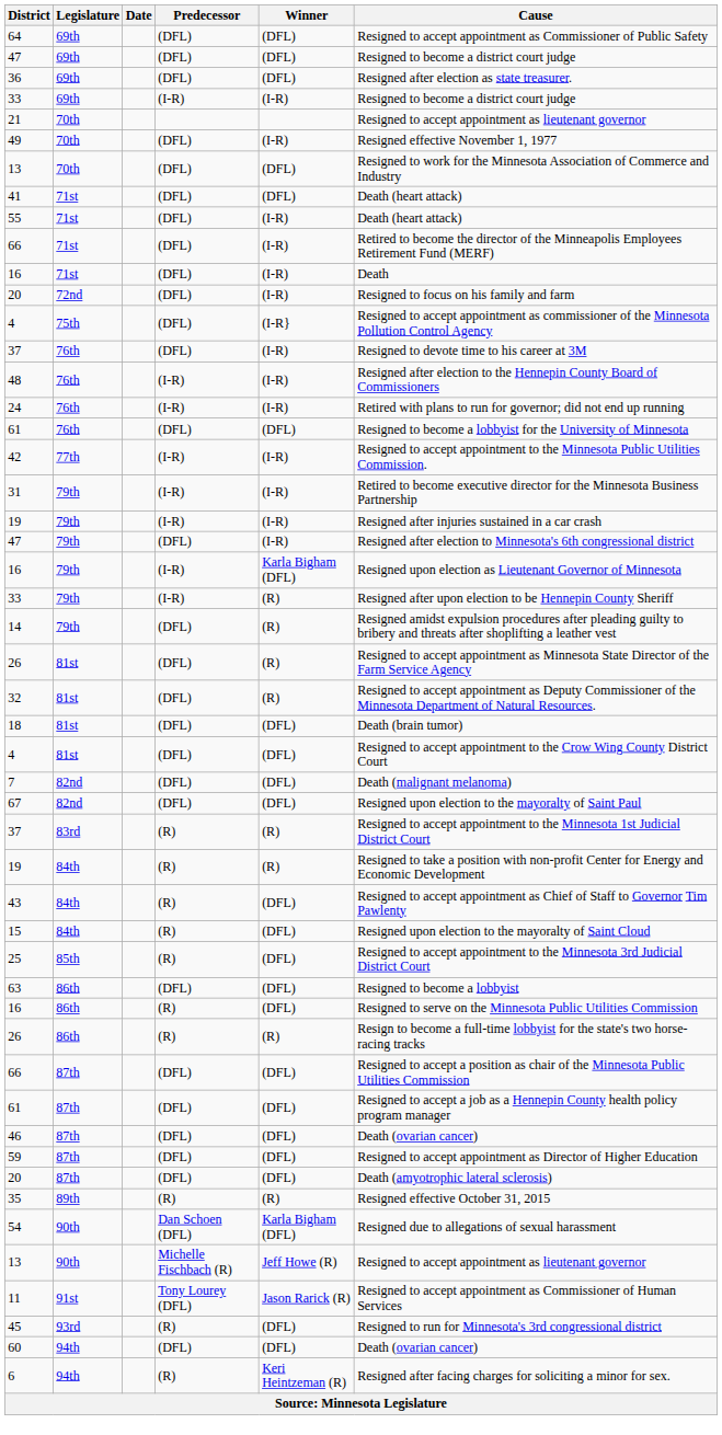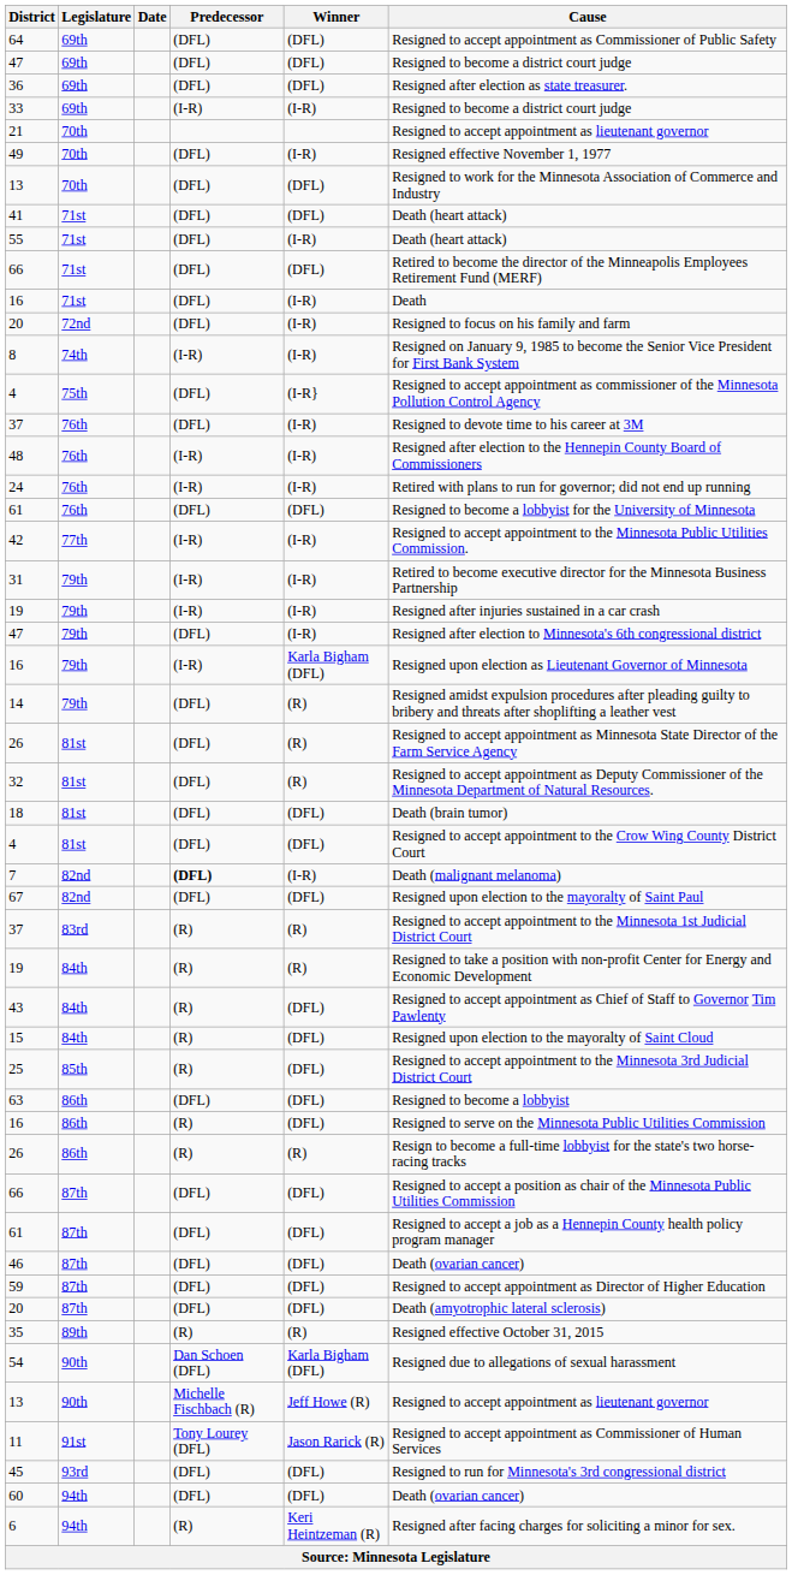66 / 71st | Winner: (I-R) -> (DFL)
+ row: 8 | 74th | (I-R) | (I-R) | Resigned on January 9, 1985 to become the Senior Vice President for First Bank System
- row: 33 | 79th | (I-R) | (R) | Resigned after upon election to be Hennepin County Sheriff
7 | Predecessor: normal -> bold
7 | Winner: (DFL) -> (I-R)
45 | Predecessor: (R) -> (DFL)
